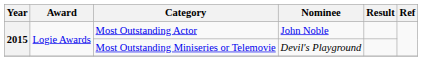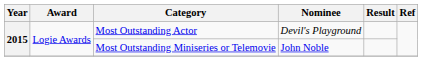Most Outstanding Actor | Nominee: John Noble -> Devil's Playground
Most Outstanding Miniseries or Telemovie | Nominee: Devil's Playground -> John Noble
